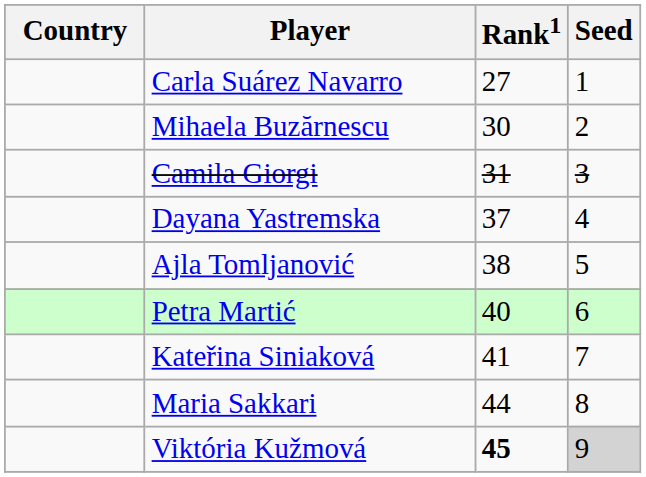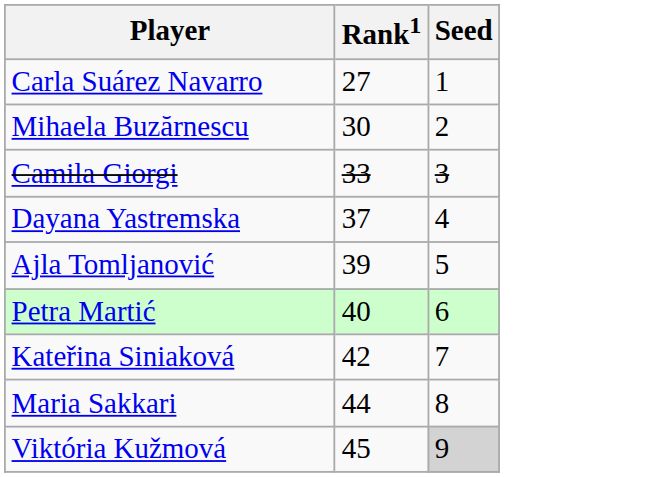- column: Country
Camila Giorgi | Rank1: 31 -> 33
Ajla Tomljanović | Rank1: 38 -> 39
Kateřina Siniaková | Rank1: 41 -> 42
Viktória Kužmová | Rank1: bold -> normal
